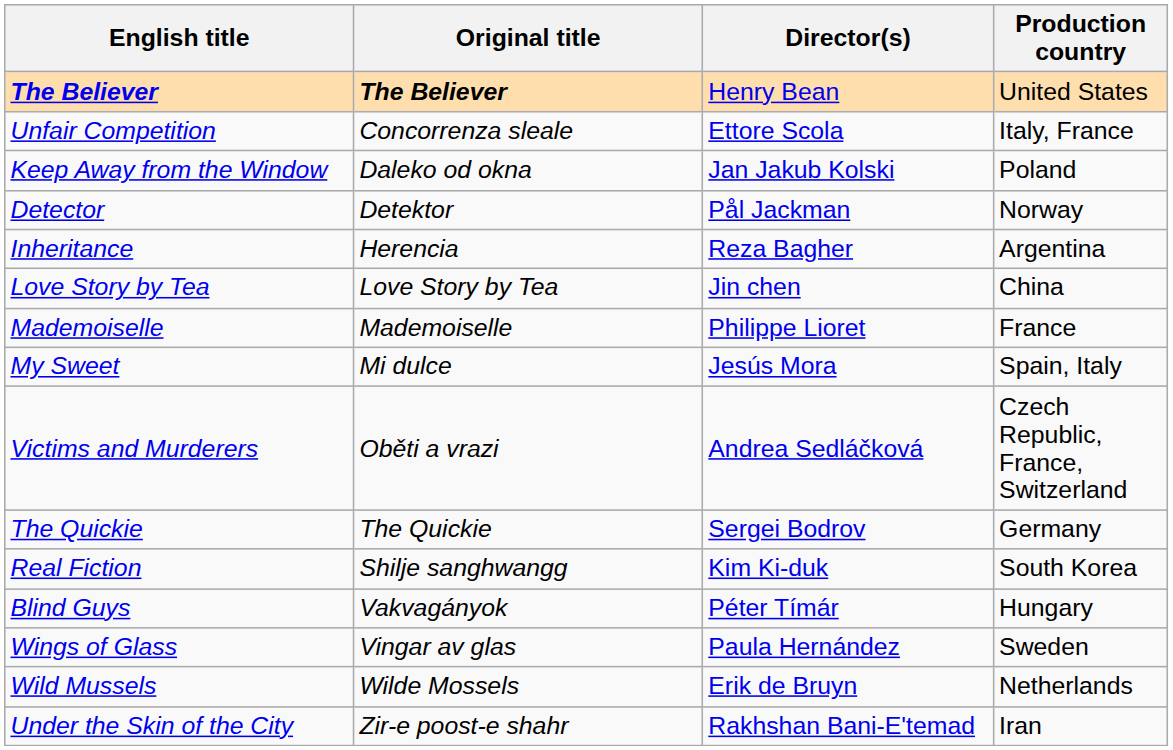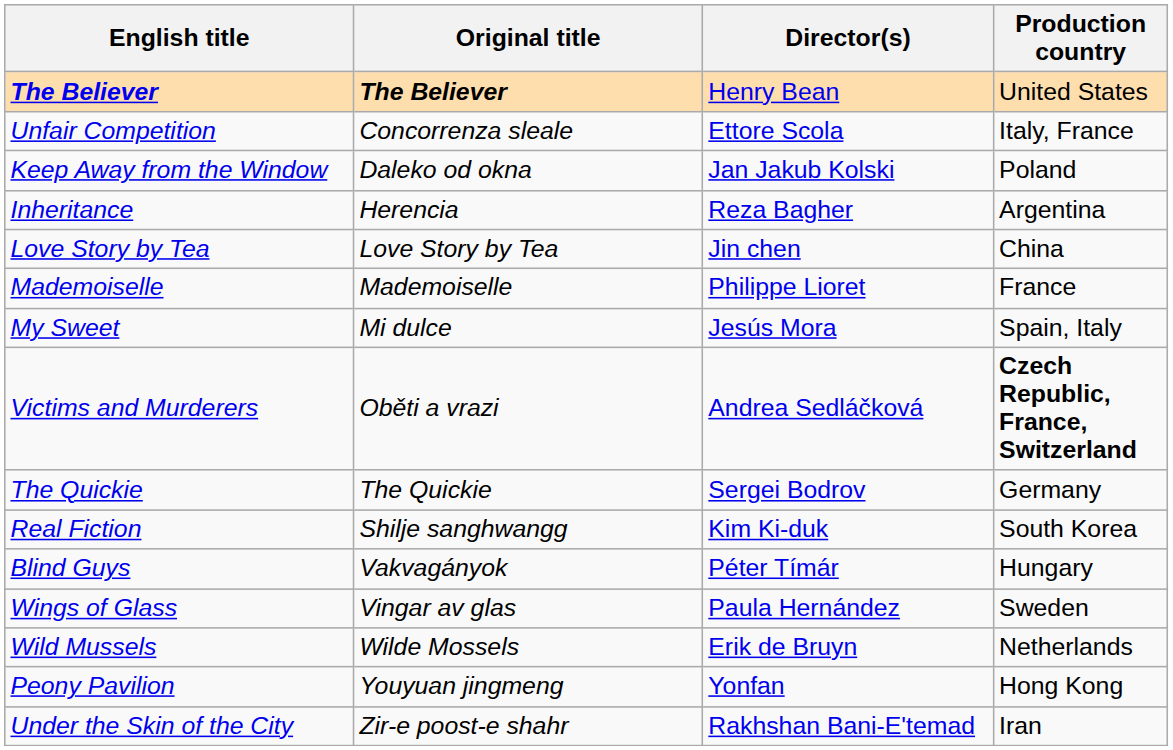- row: Detector | Detektor | Pål Jackman | Norway
Victims and Murderers | Production country: normal -> bold
+ row: Peony Pavilion | Youyuan jingmeng | Yonfan | Hong Kong
